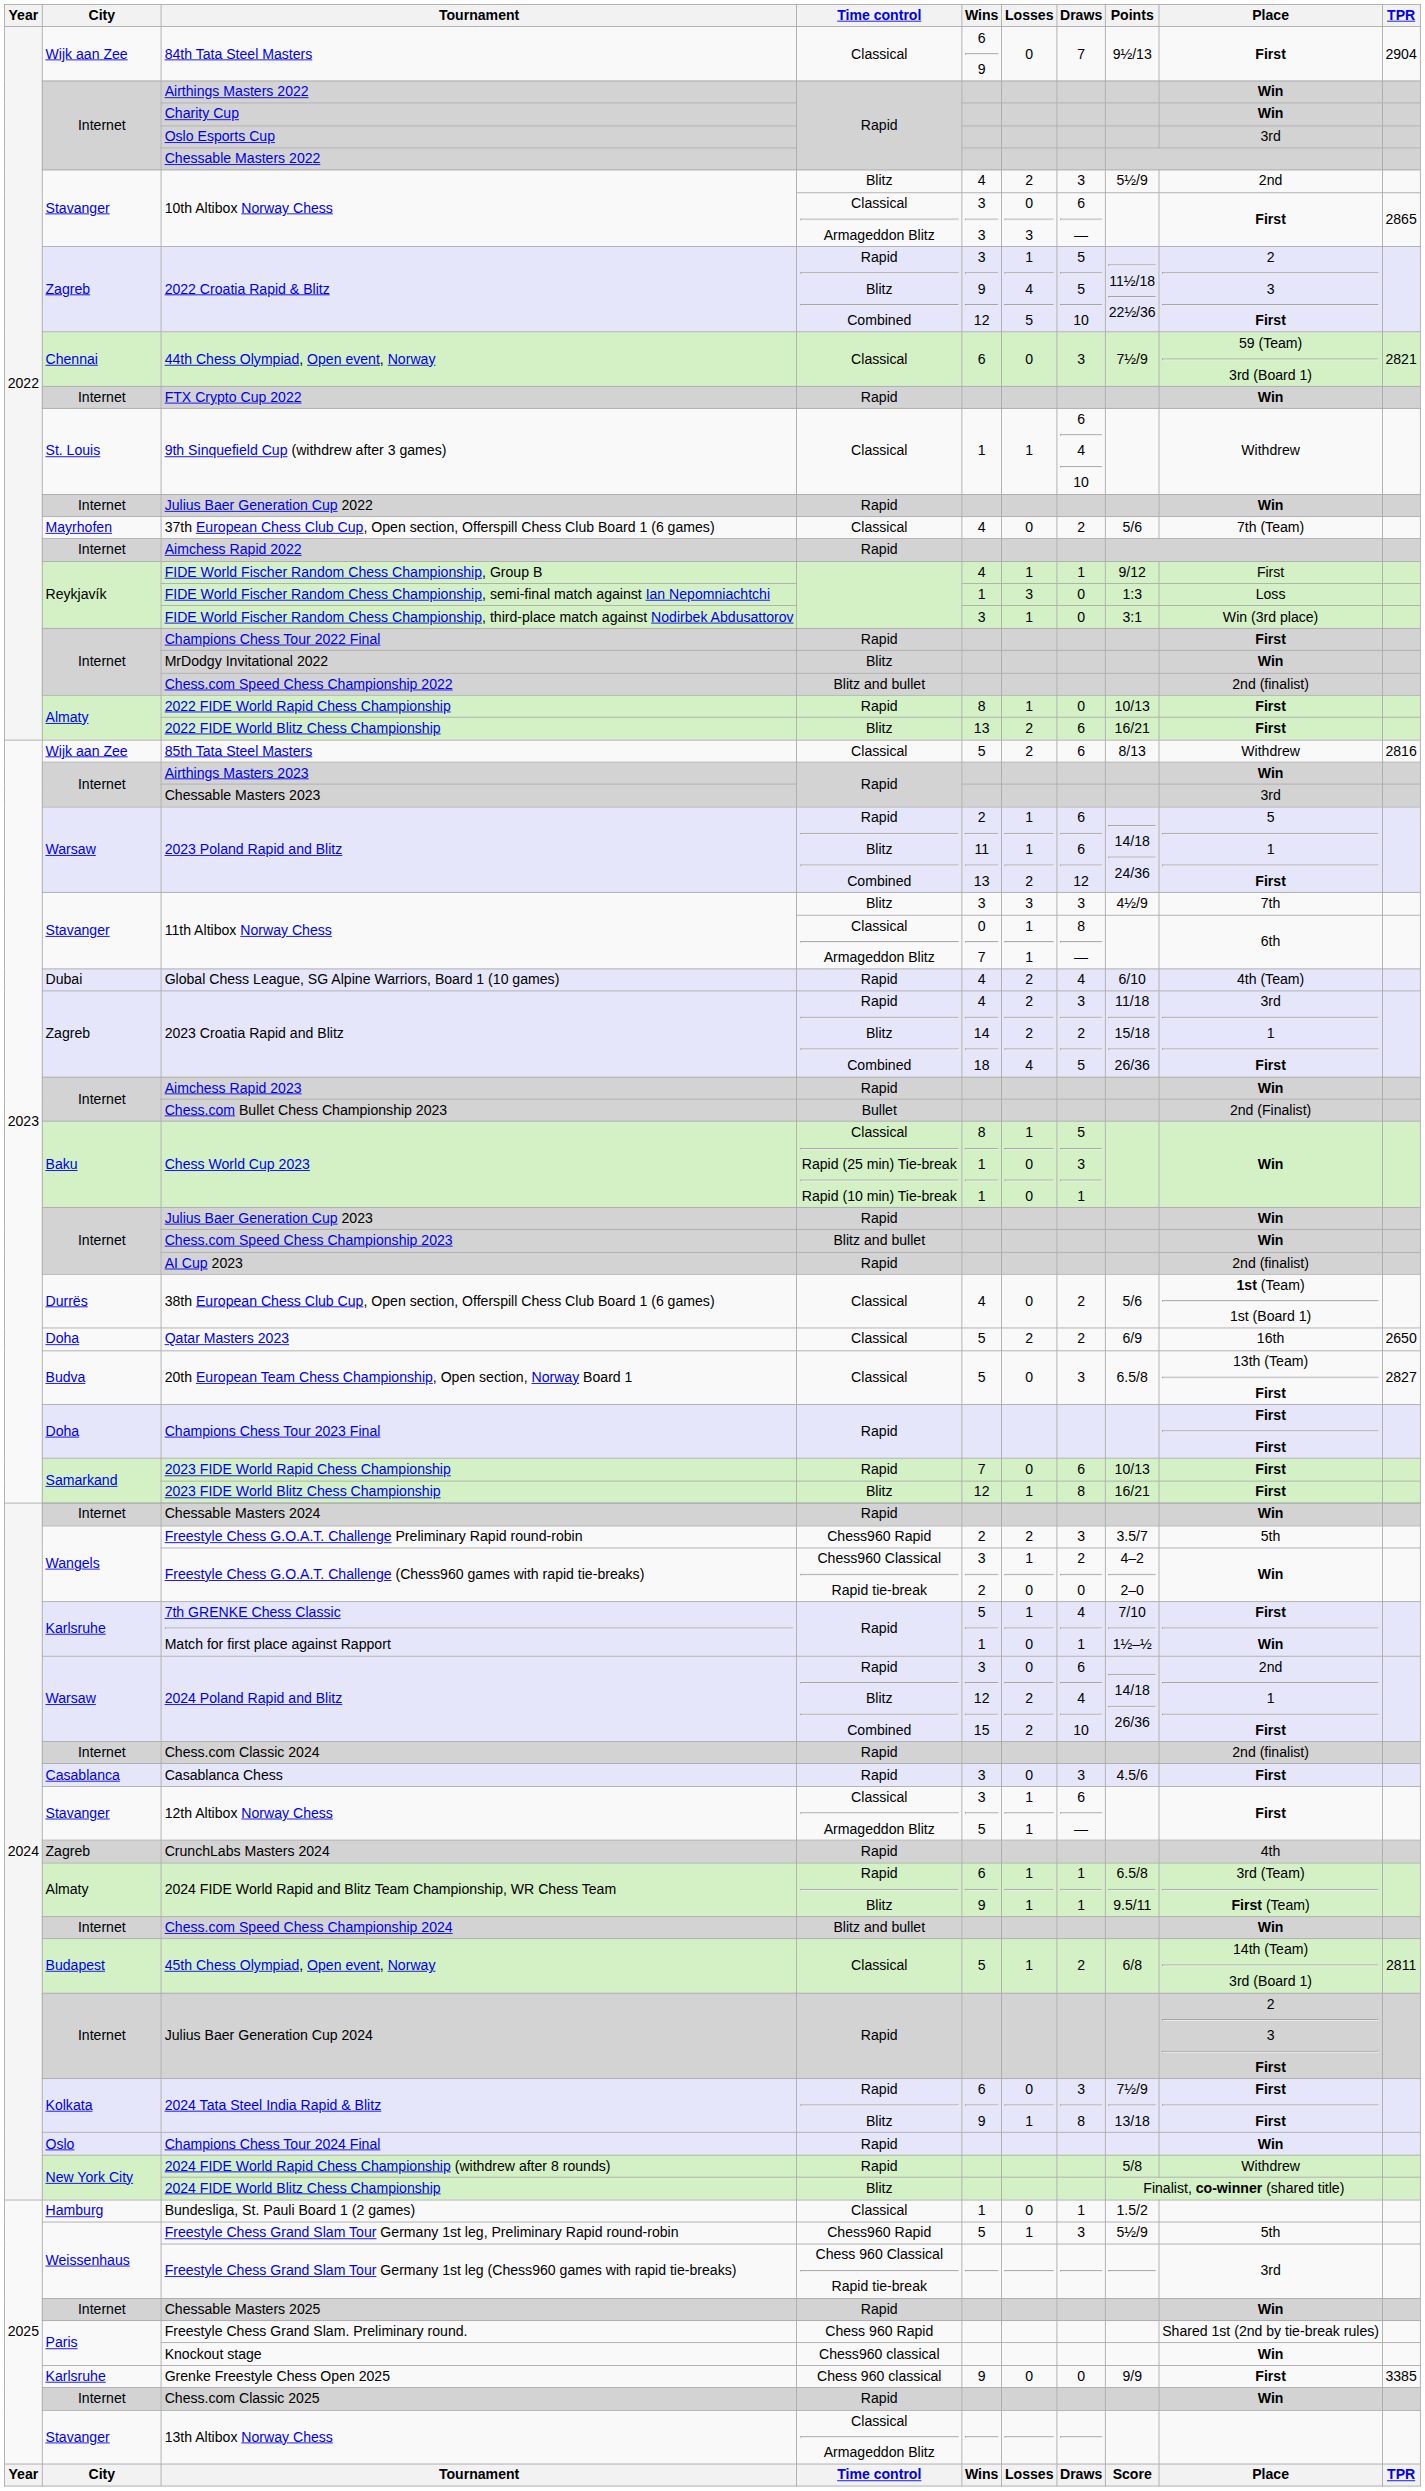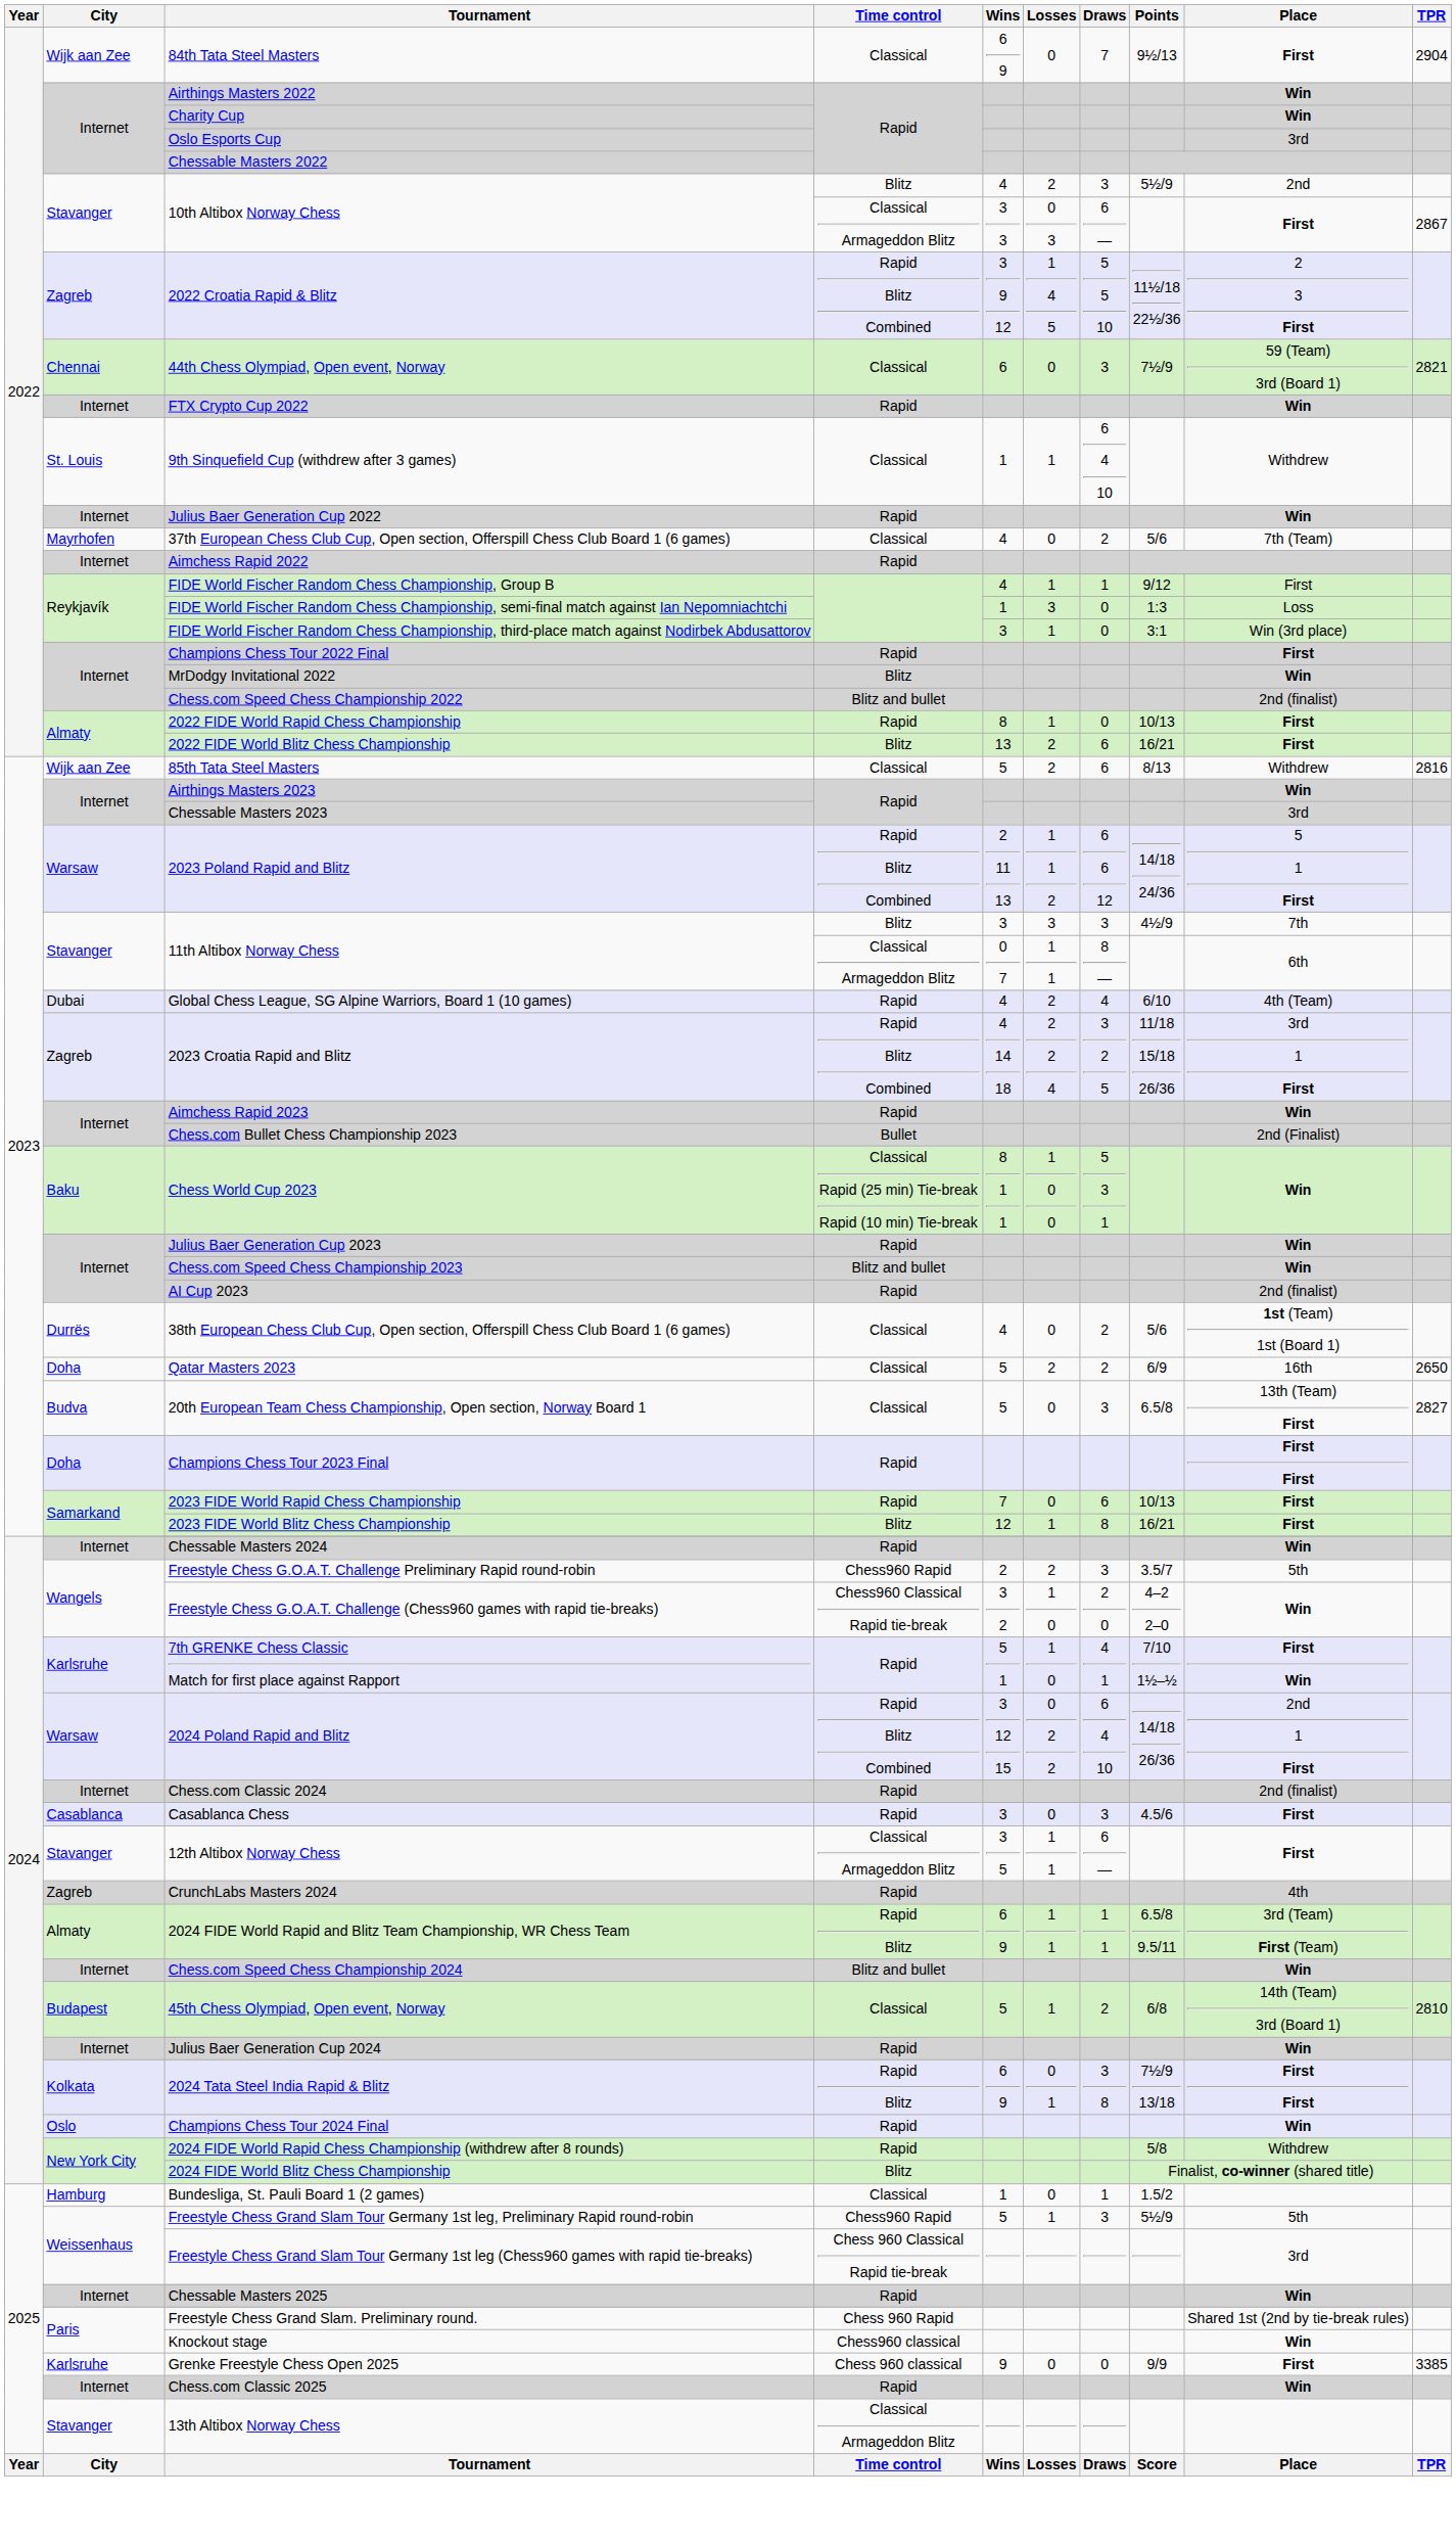10th Altibox Norway Chess / Classical Armageddon Blitz | TPR: 2865 -> 2867
45th Chess Olympiad, Open event, Norway | TPR: 2811 -> 2810
Julius Baer Generation Cup 2024 | Place: 2 3 First -> Win
